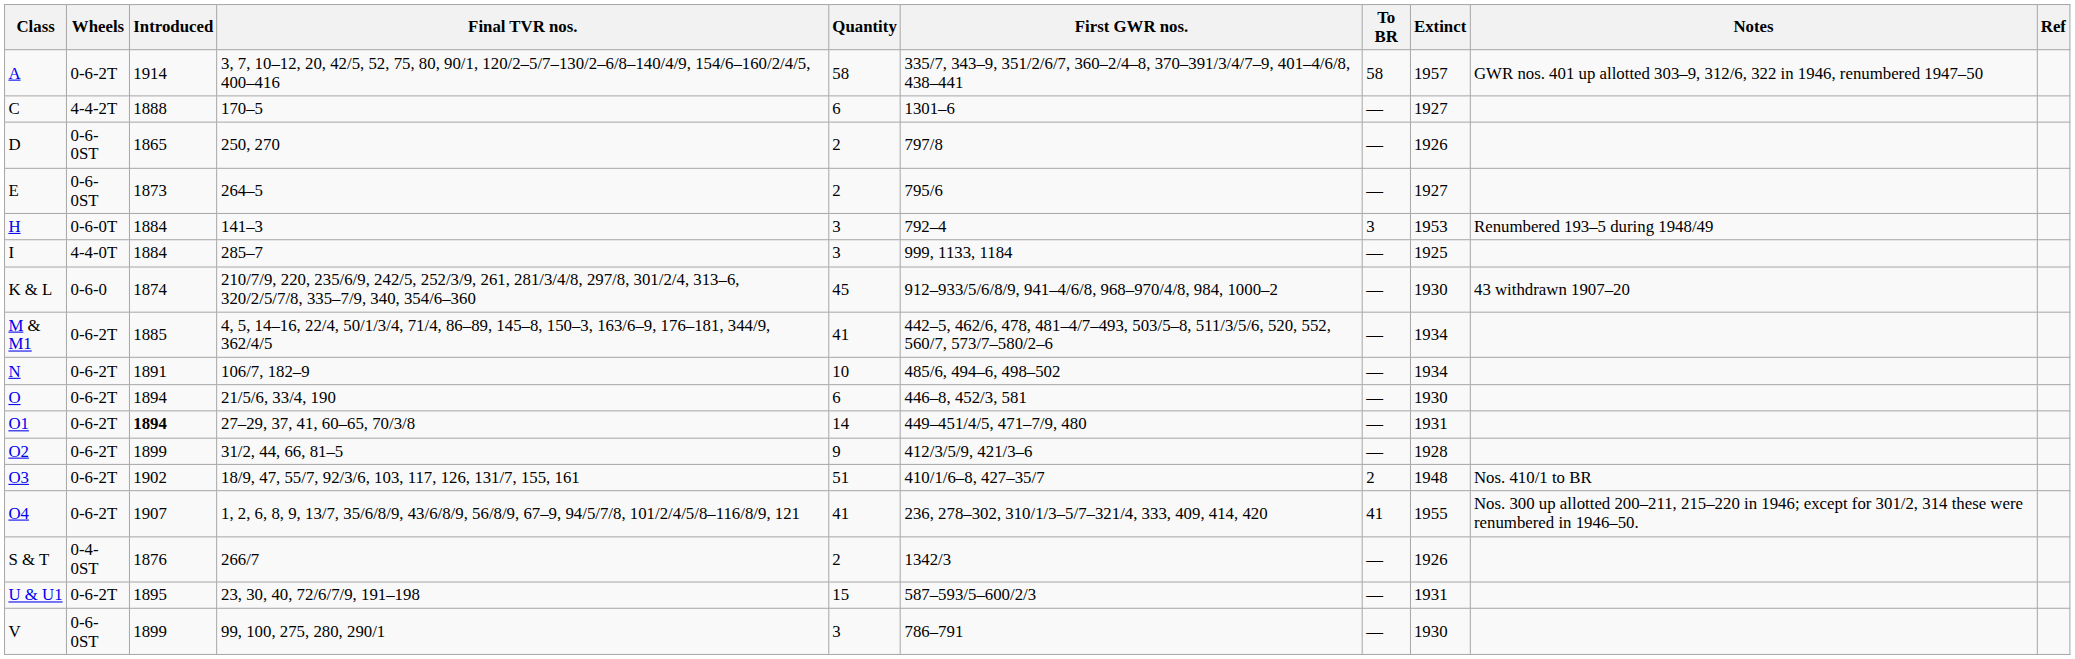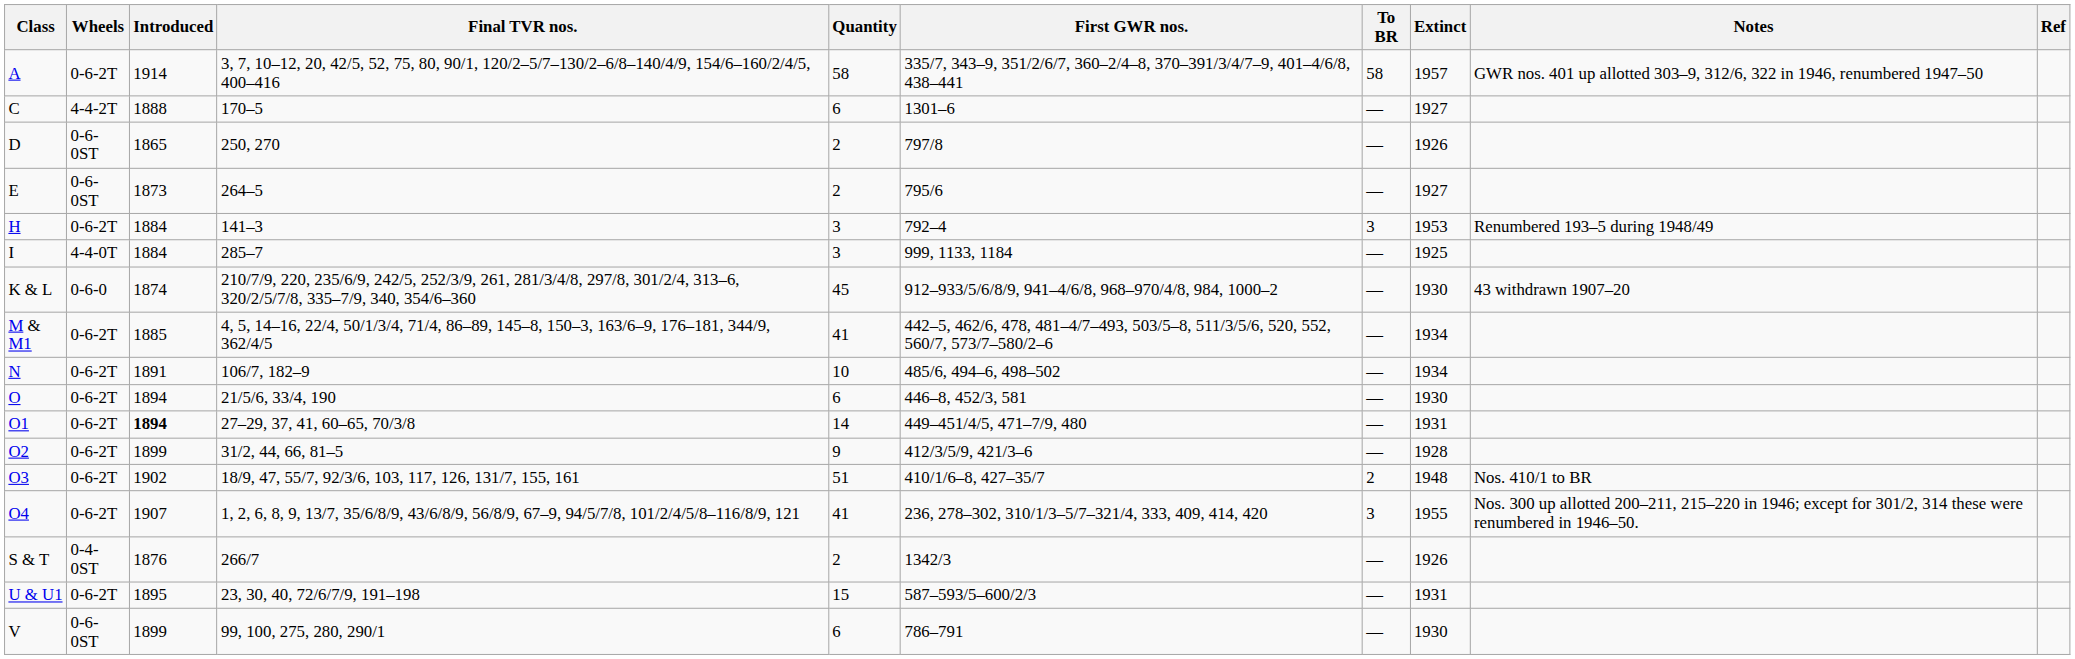H | Wheels: 0-6-0T -> 0-6-2T
O4 | To BR: 41 -> 3
V | Quantity: 3 -> 6
